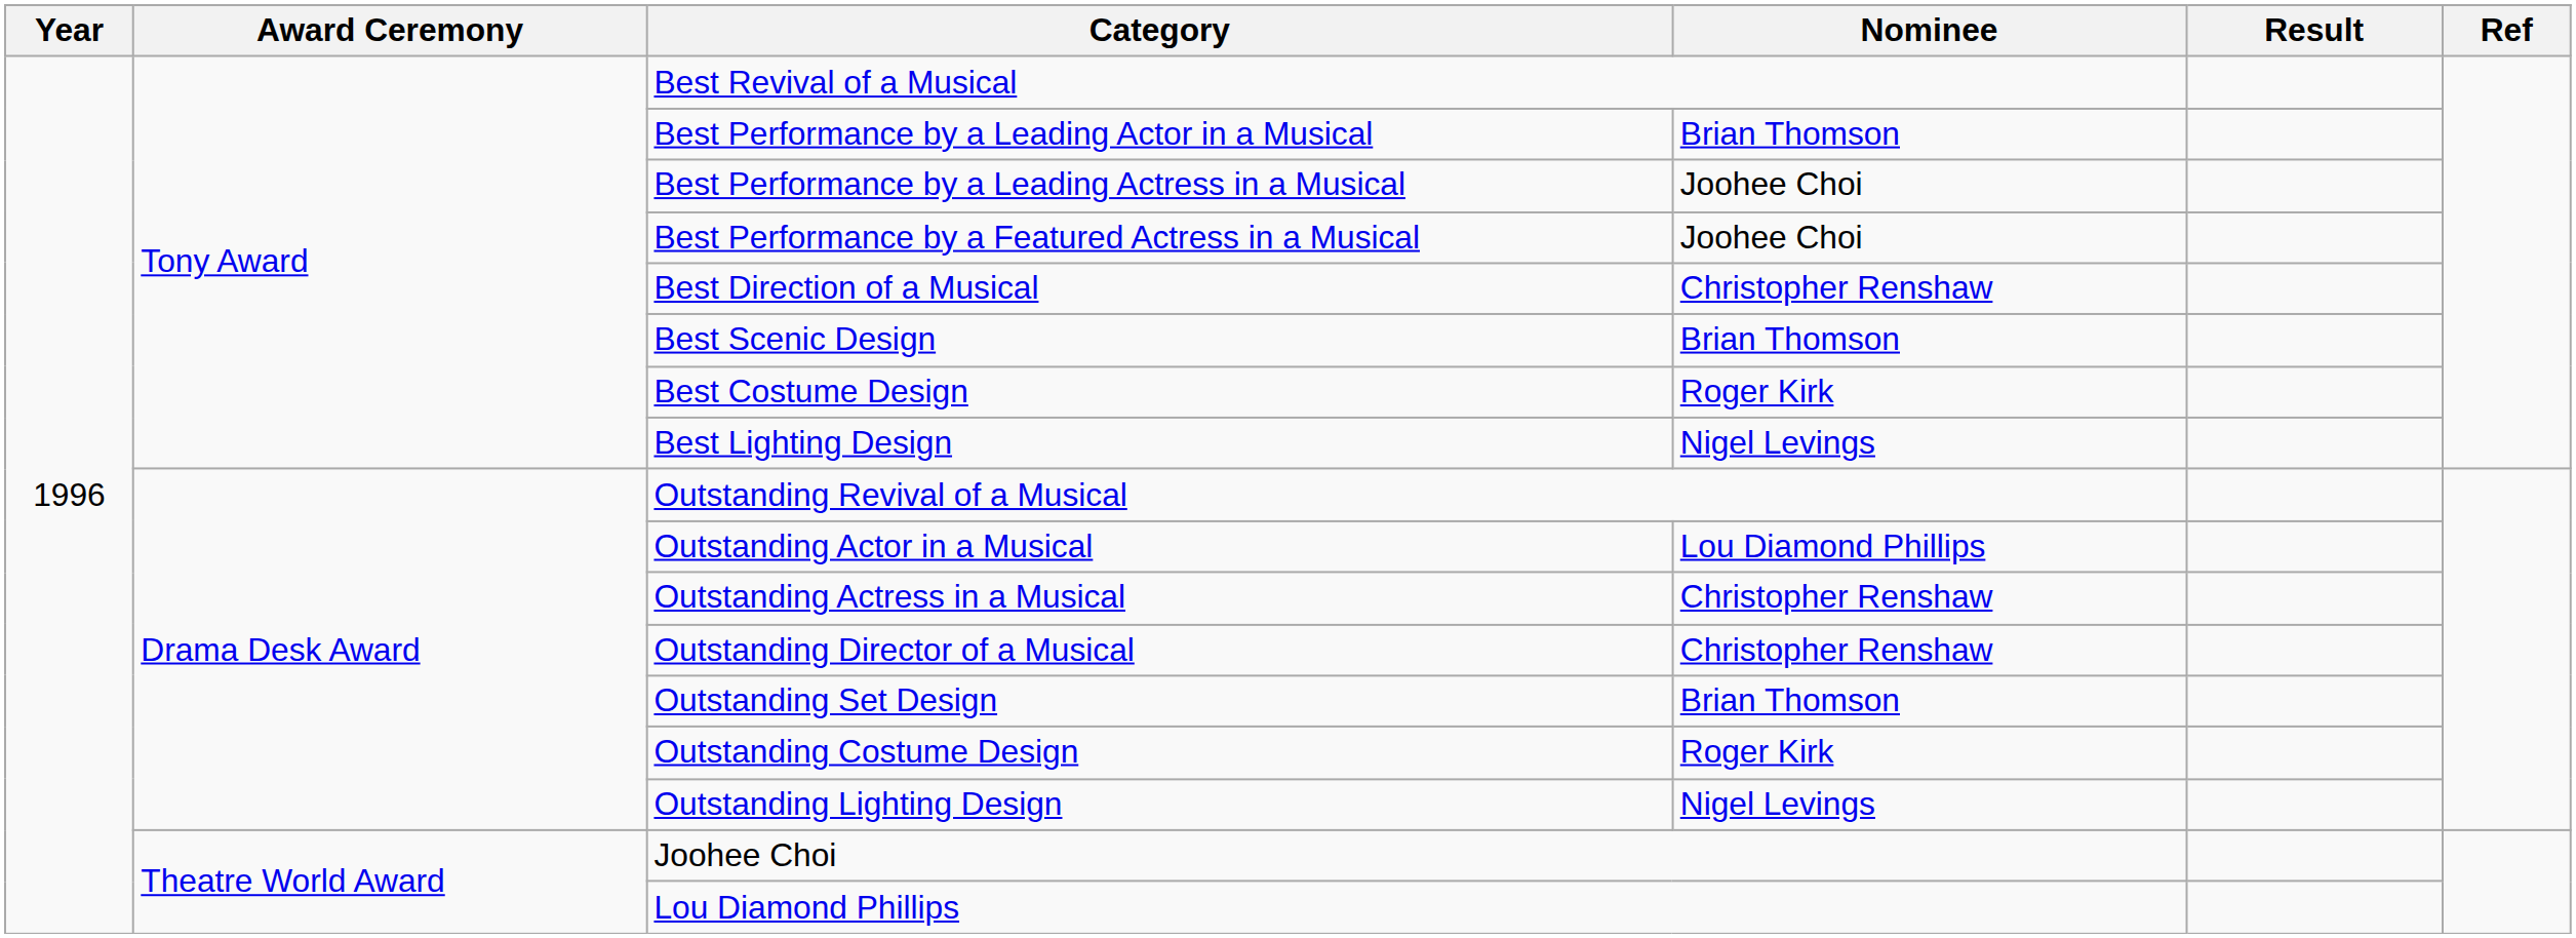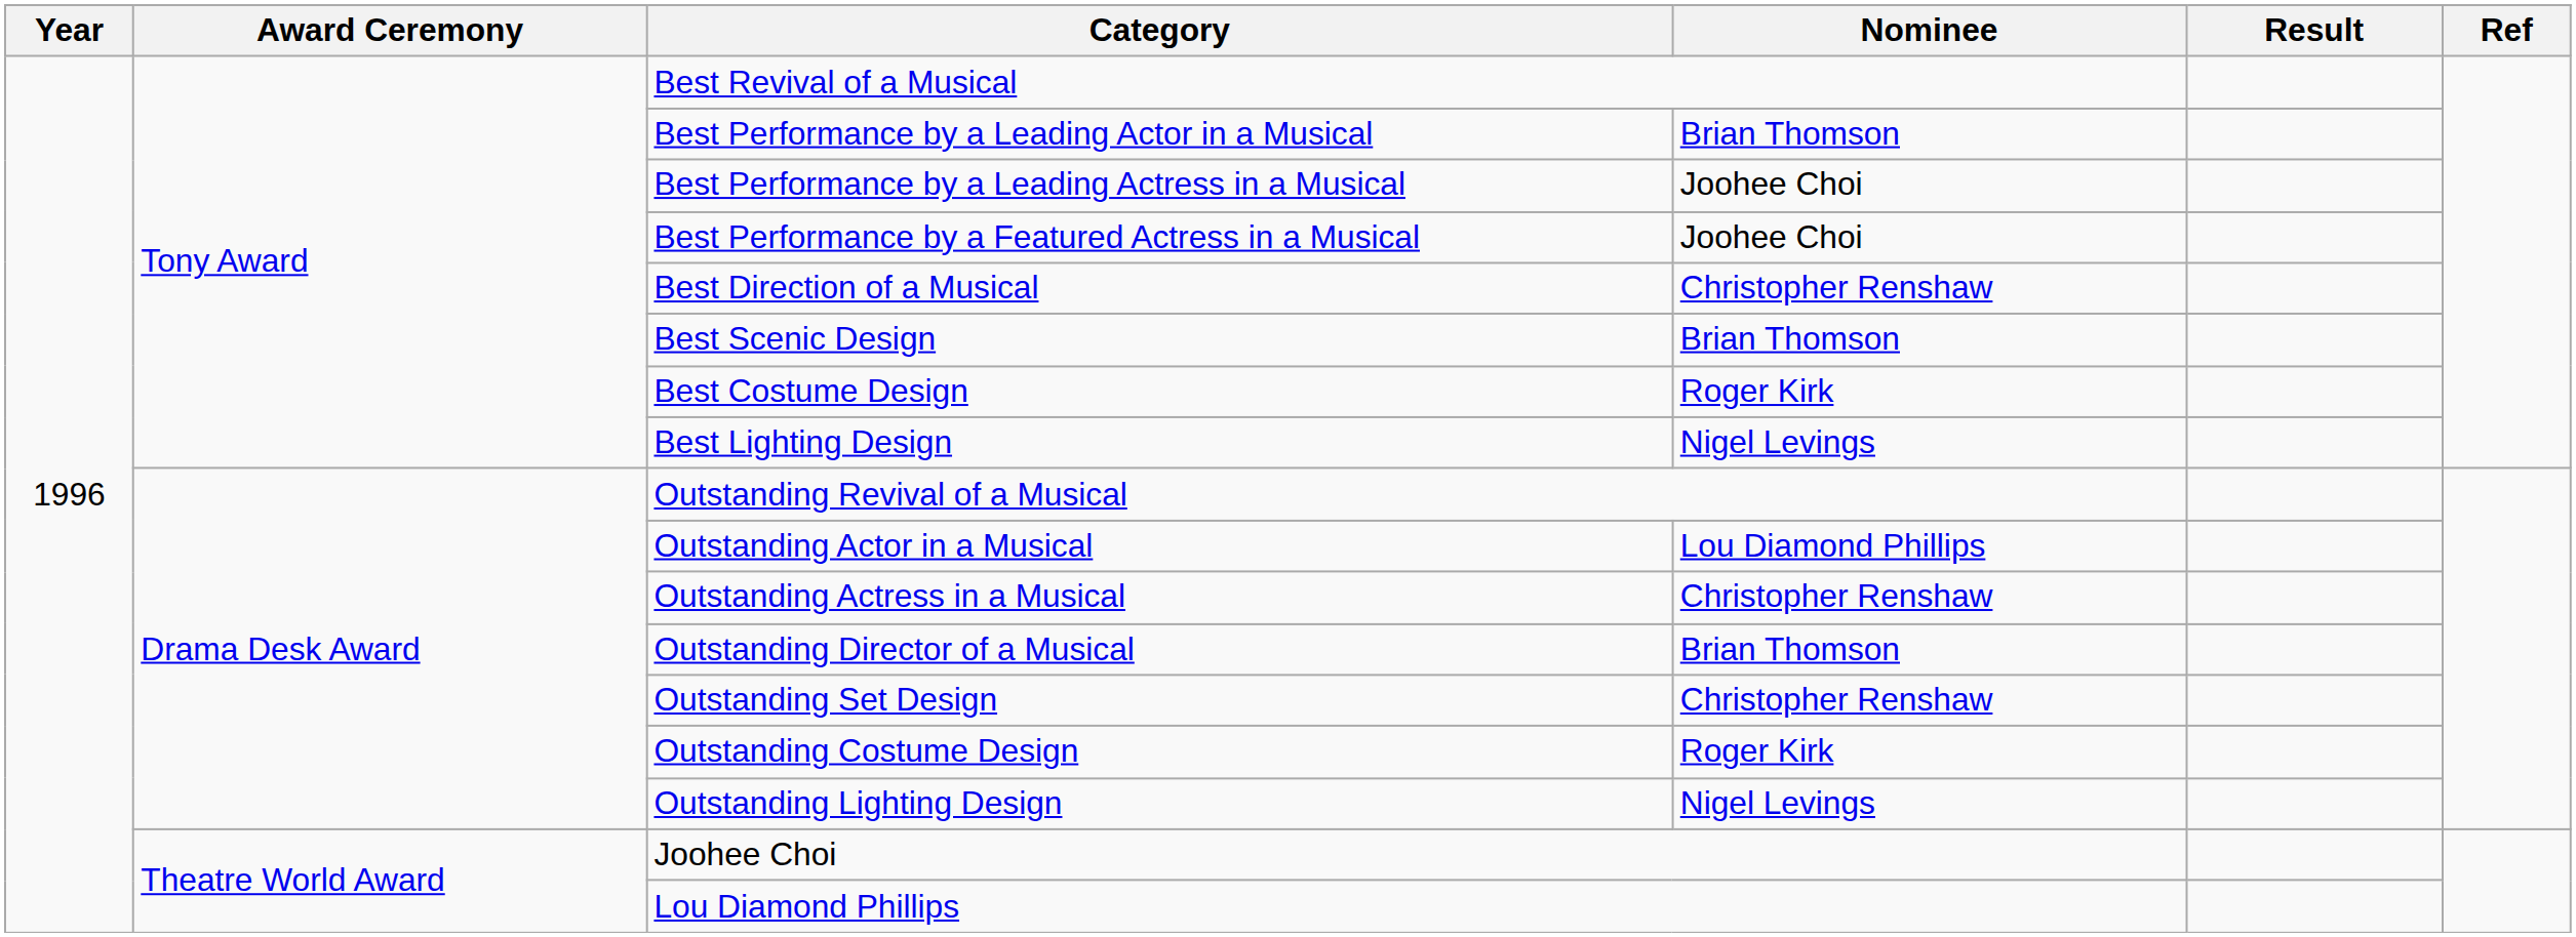Outstanding Director of a Musical | Nominee: Christopher Renshaw -> Brian Thomson
Outstanding Set Design | Nominee: Brian Thomson -> Christopher Renshaw
